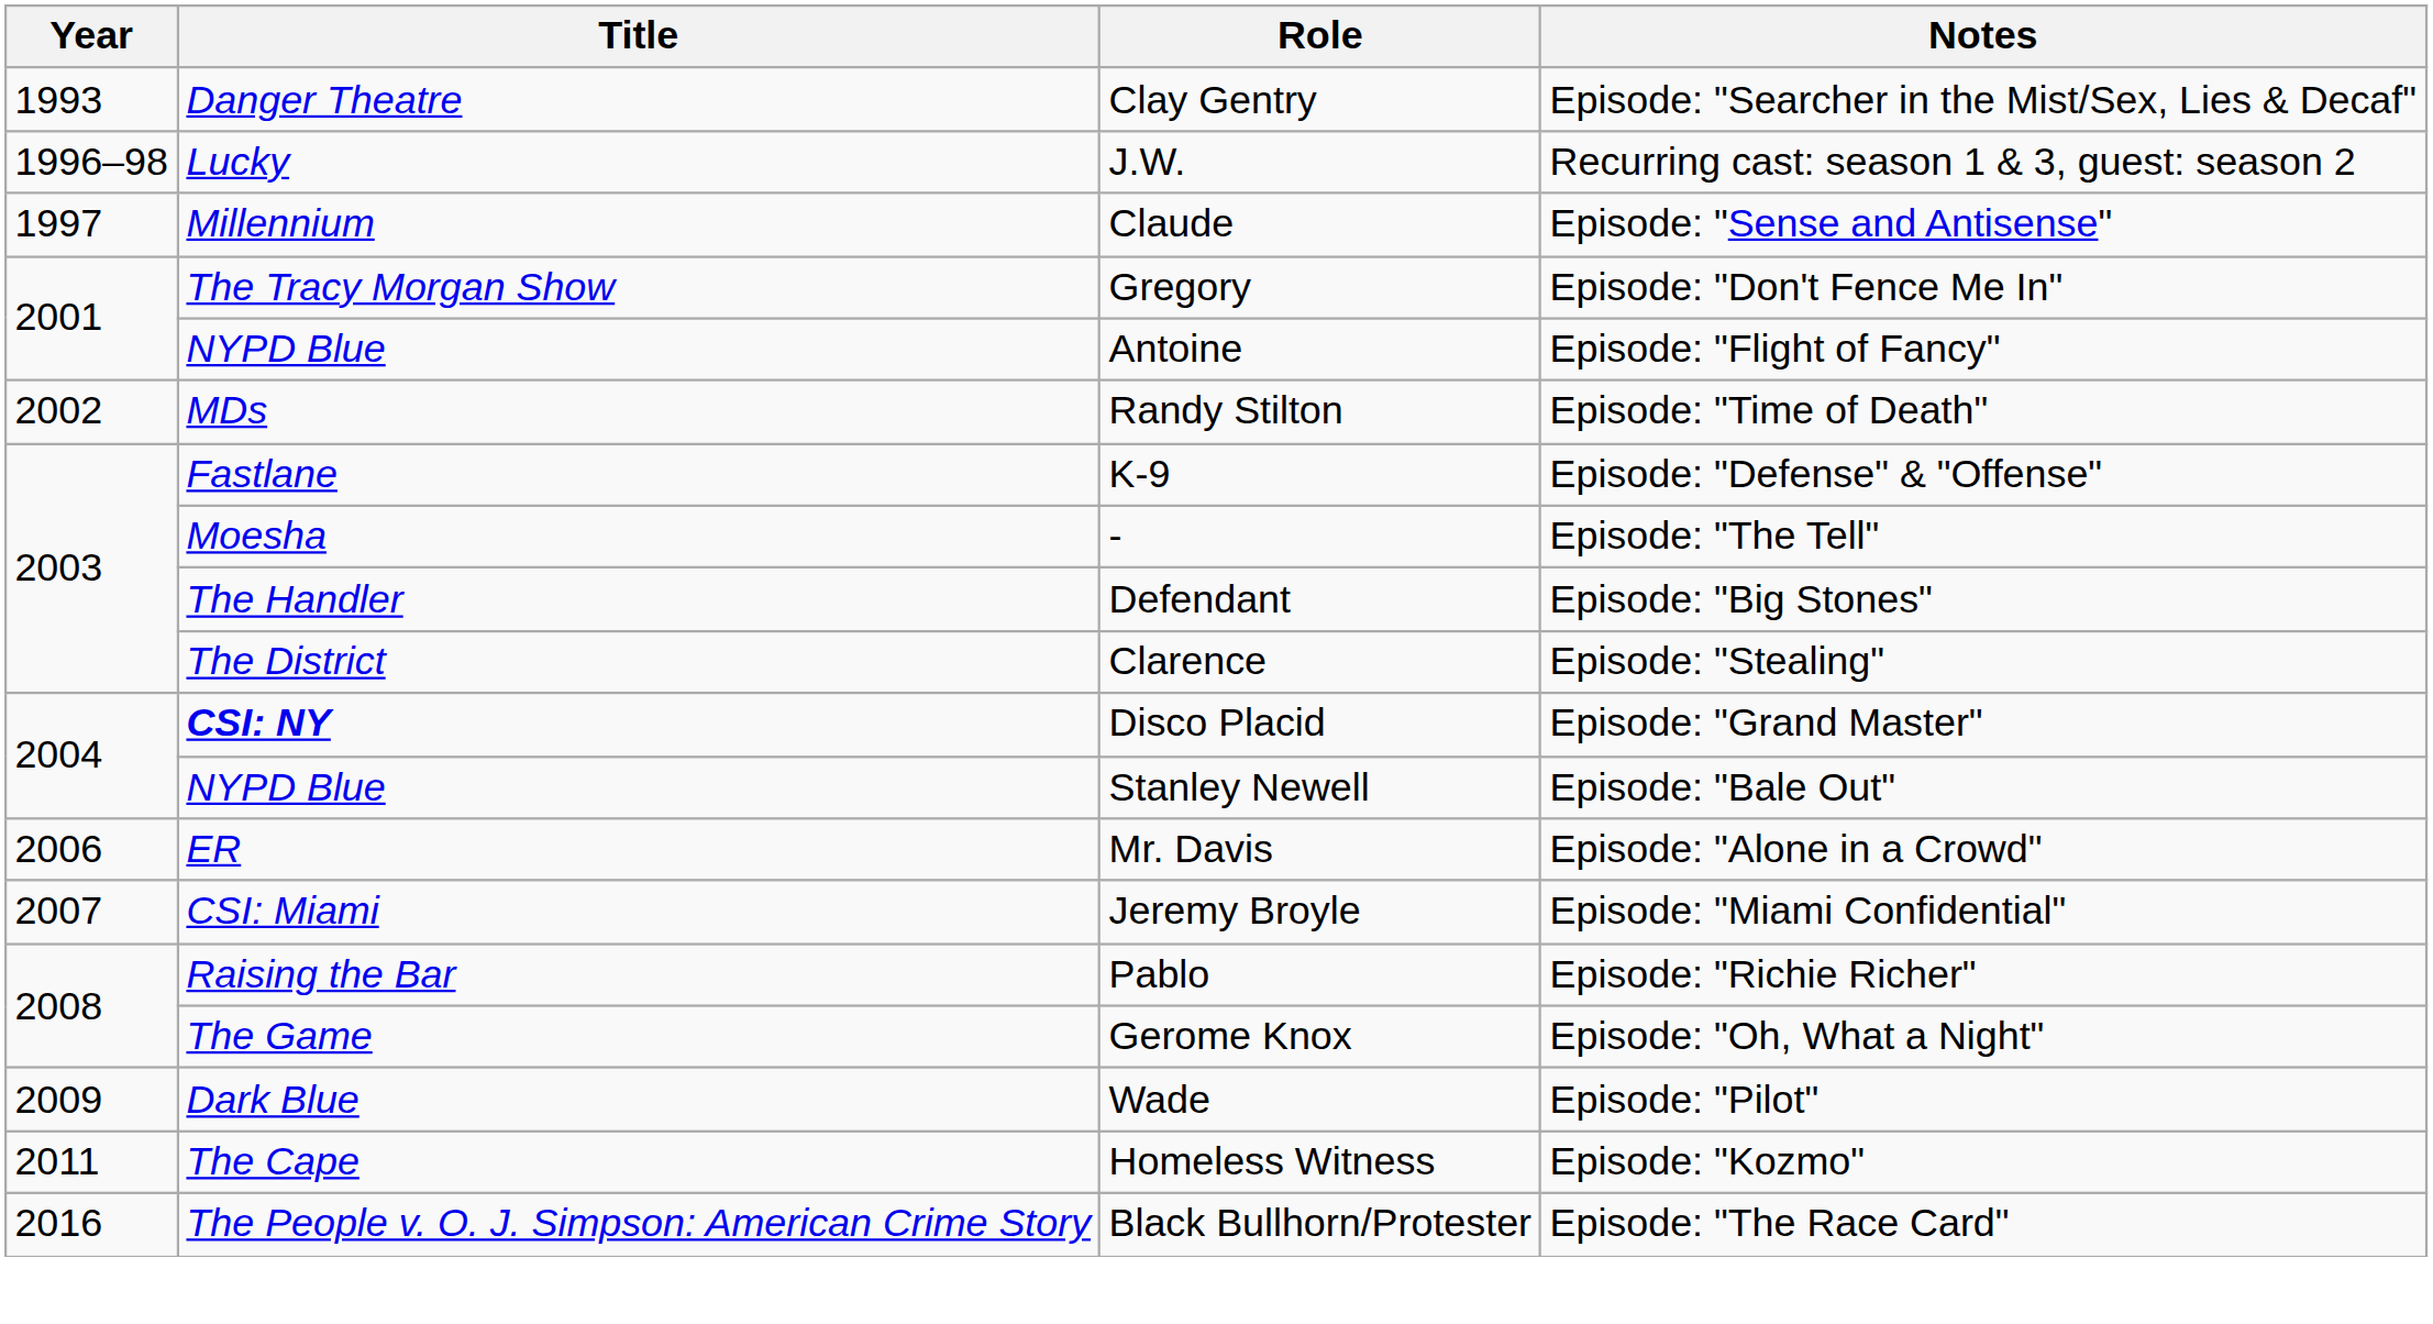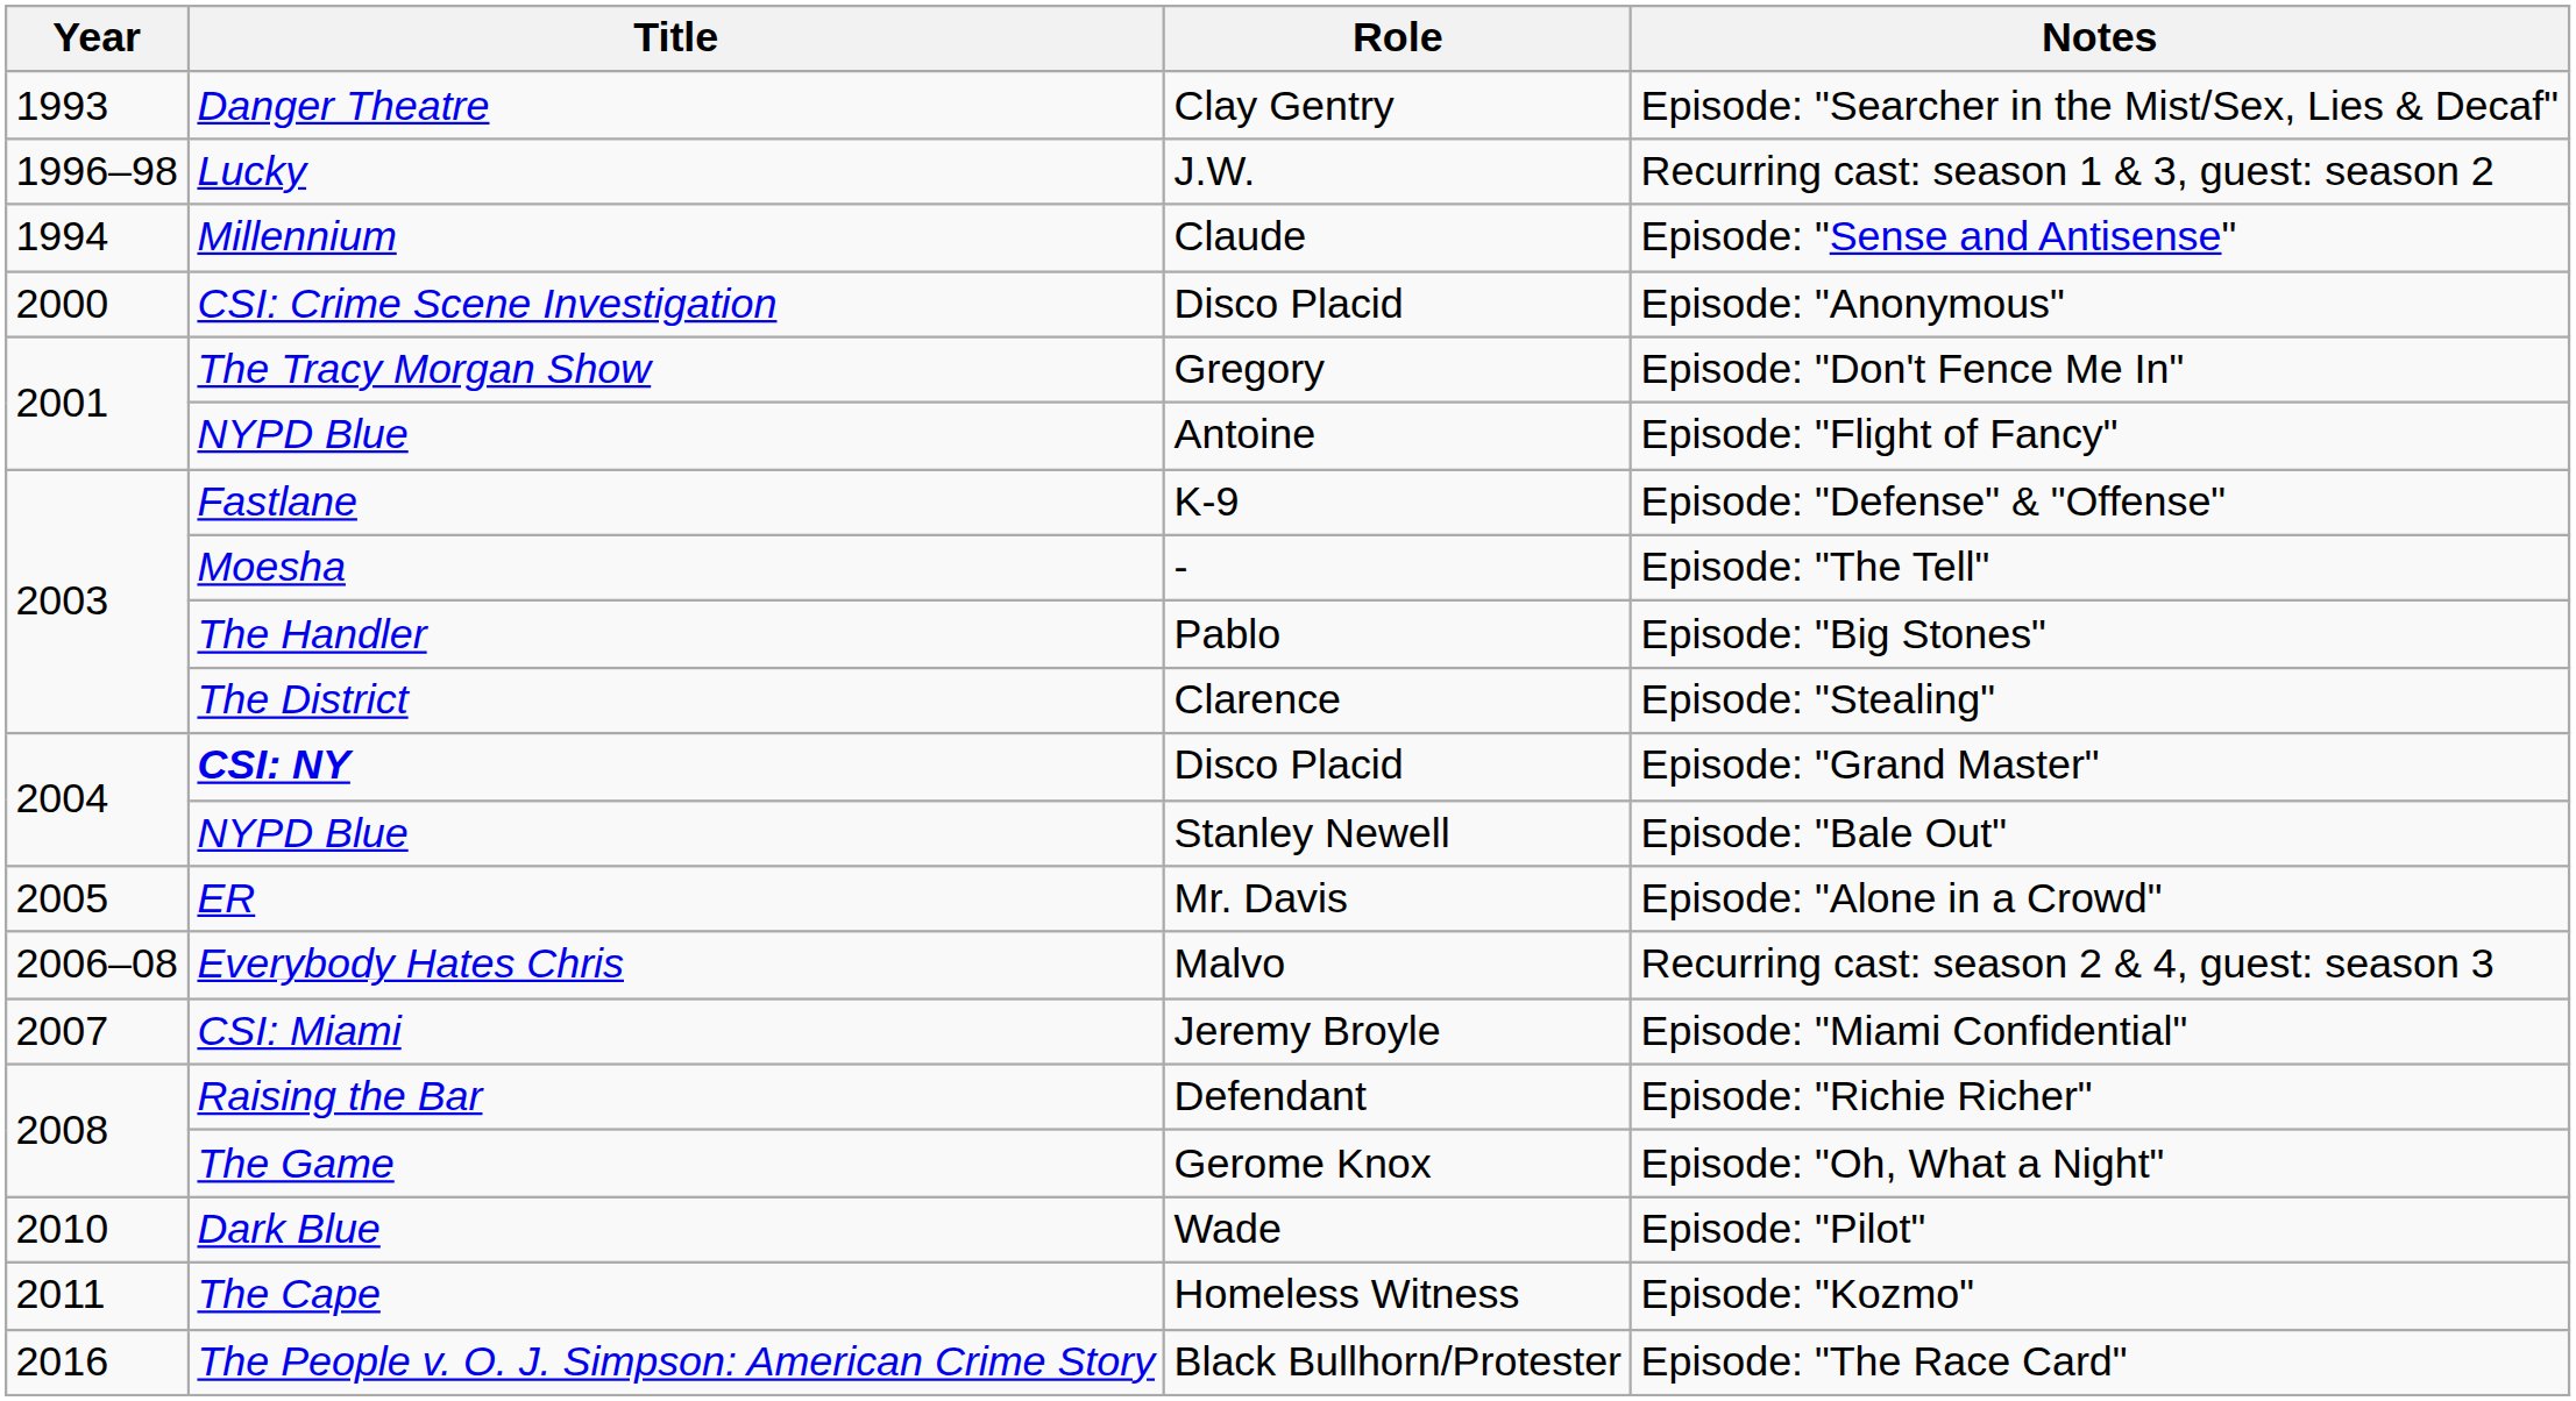Episode: "Sense and Antisense" | Year: 1997 -> 1994
+ row: 2000 | CSI: Crime Scene Investigation | Disco Placid | Episode: "Anonymous"
- row: 2002 | MDs | Randy Stilton | Episode: "Time of Death"
Episode: "Big Stones" | Role: Defendant -> Pablo
Episode: "Alone in a Crowd" | Year: 2006 -> 2005
+ row: 2006–08 | Everybody Hates Chris | Malvo | Recurring cast: season 2 & 4, guest: season 3
Episode: "Richie Richer" | Role: Pablo -> Defendant
Episode: "Pilot" | Year: 2009 -> 2010
